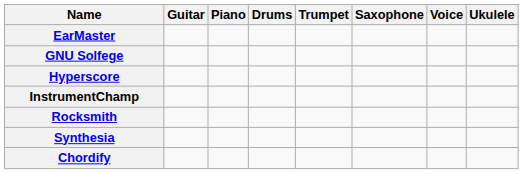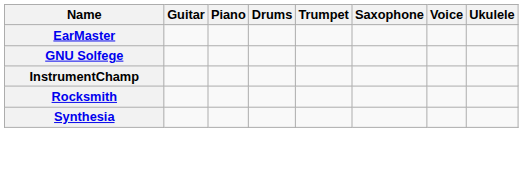- row: Hyperscore
- row: Chordify
